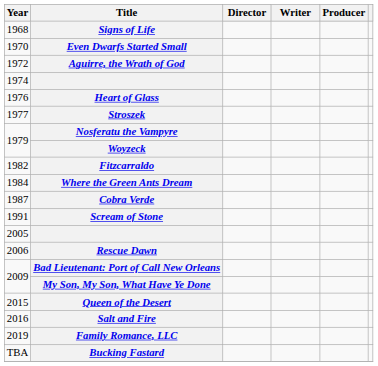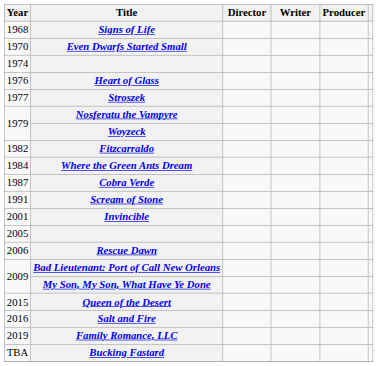- row: 1972 | Aguirre, the Wrath of God
+ row: 2001 | Invincible
